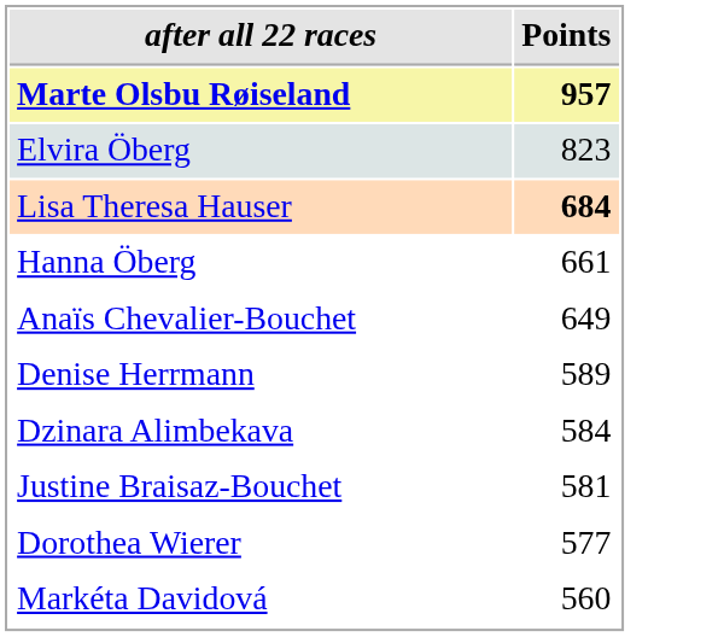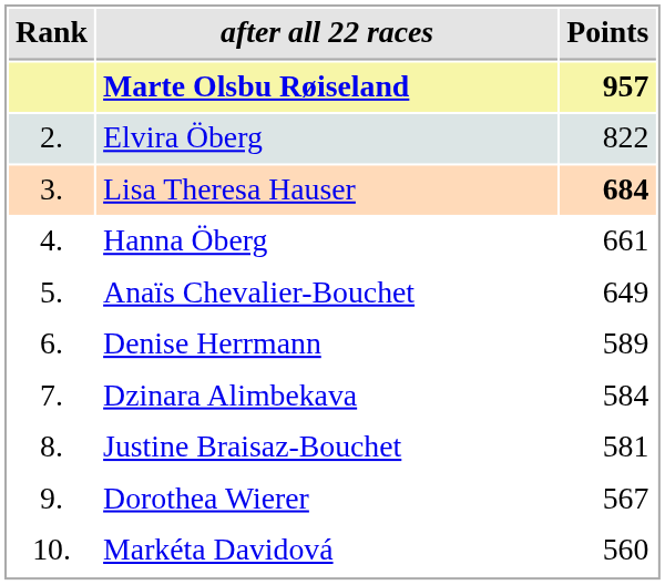+ column: Rank | 2. | 3. | 4. | 5. | 6. | 7. | 8. | 9. | 10.
Elvira Öberg | Points: 823 -> 822
Dorothea Wierer | Points: 577 -> 567
